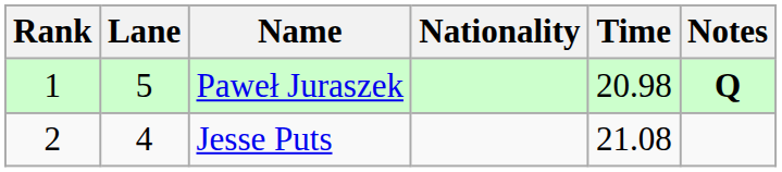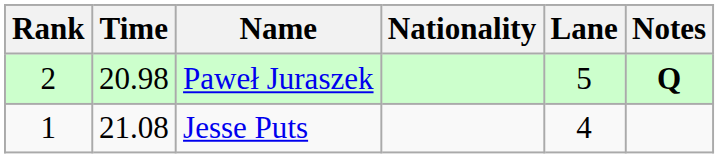columns swapped: Lane <-> Time
Paweł Juraszek | Rank: 1 -> 2
Jesse Puts | Rank: 2 -> 1
